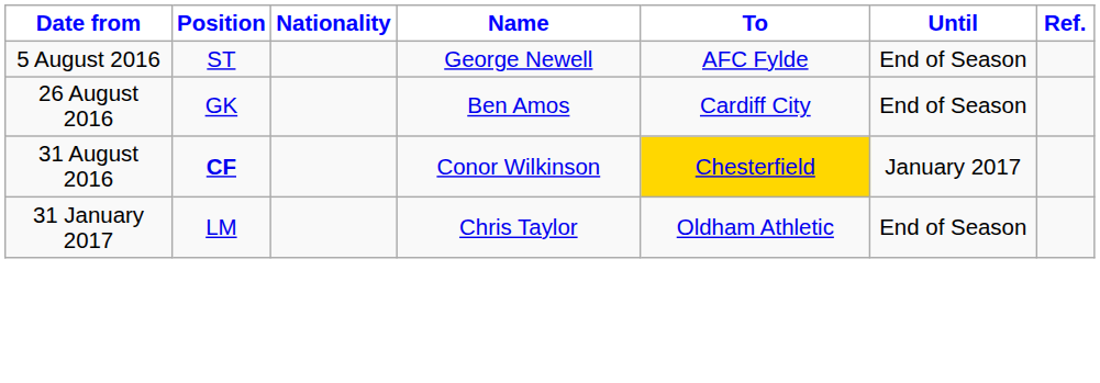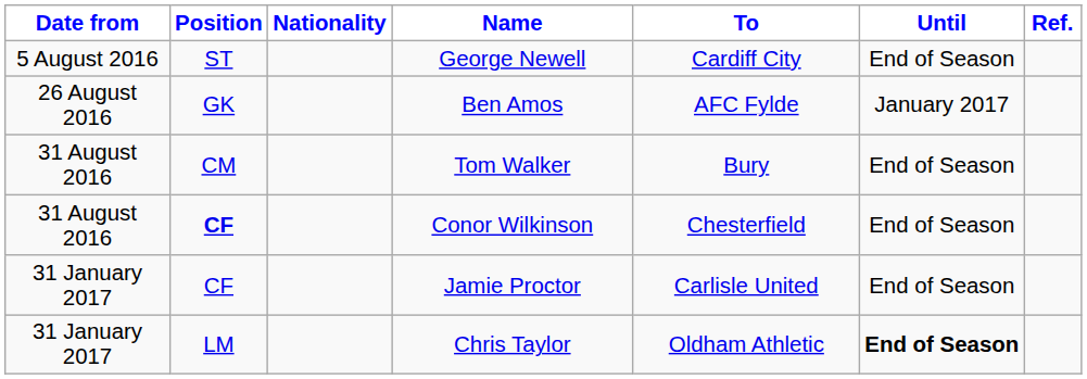George Newell | To: AFC Fylde -> Cardiff City
Ben Amos | To: Cardiff City -> AFC Fylde
Ben Amos | Until: End of Season -> January 2017
+ row: 31 August 2016 | CM | Tom Walker | Bury | End of Season
Conor Wilkinson | To: gold background -> no background
Conor Wilkinson | Until: January 2017 -> End of Season
+ row: 31 January 2017 | CF | Jamie Proctor | Carlisle United | End of Season
Chris Taylor | Until: normal -> bold
